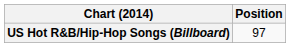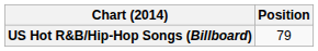US Hot R&B/Hip-Hop Songs (Billboard) | Position: 97 -> 79
